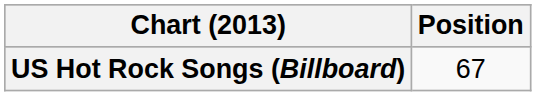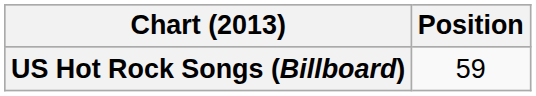US Hot Rock Songs (Billboard) | Position: 67 -> 59
